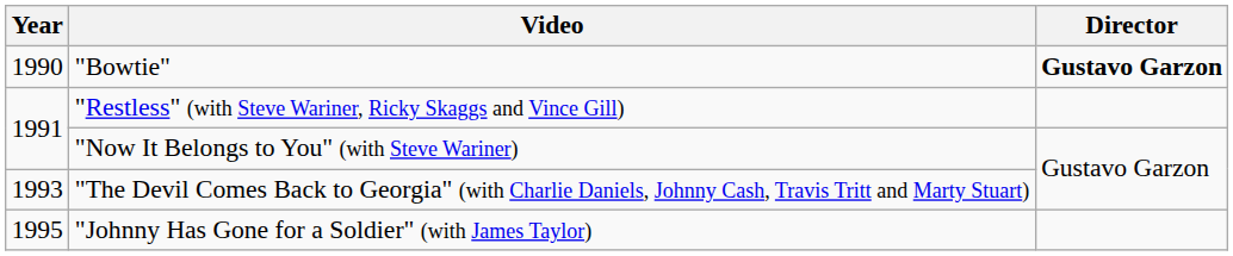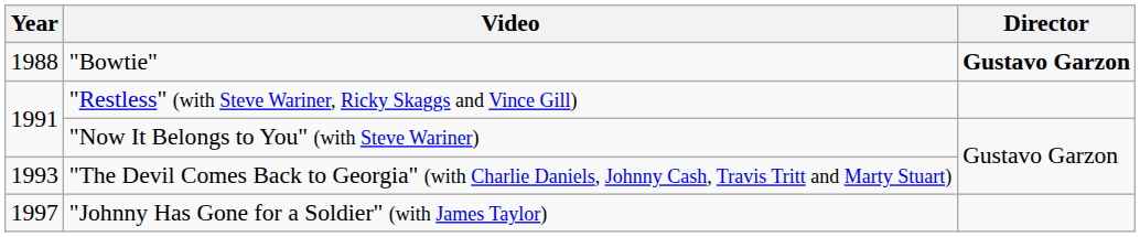"Bowtie" | Year: 1990 -> 1988
"Johnny Has Gone for a Soldier" (with James Taylor) | Year: 1995 -> 1997
